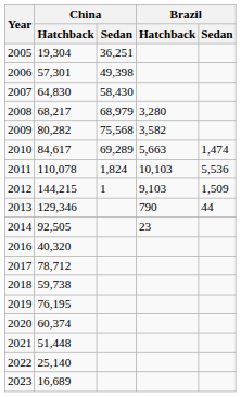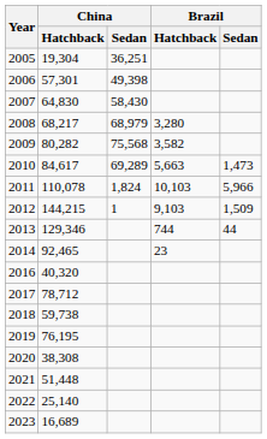2010 | Brazil / Sedan: 1,474 -> 1,473
2011 | Brazil / Sedan: 5,536 -> 5,966
2013 | Brazil / Hatchback: 790 -> 744
2014 | China / Hatchback: 92,505 -> 92,465
2020 | China / Hatchback: 60,374 -> 38,308
